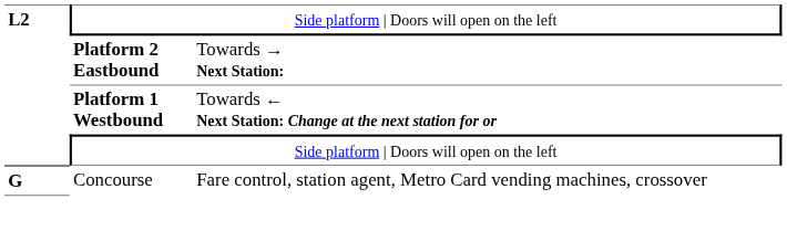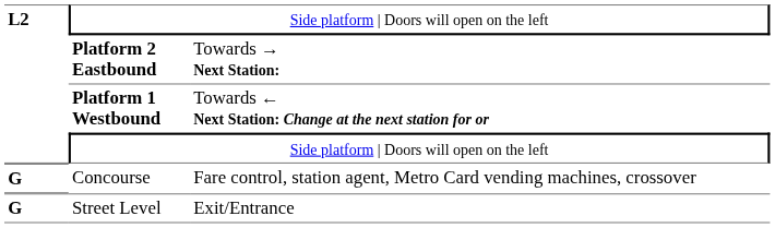+ row: G | Street Level | Exit/Entrance
